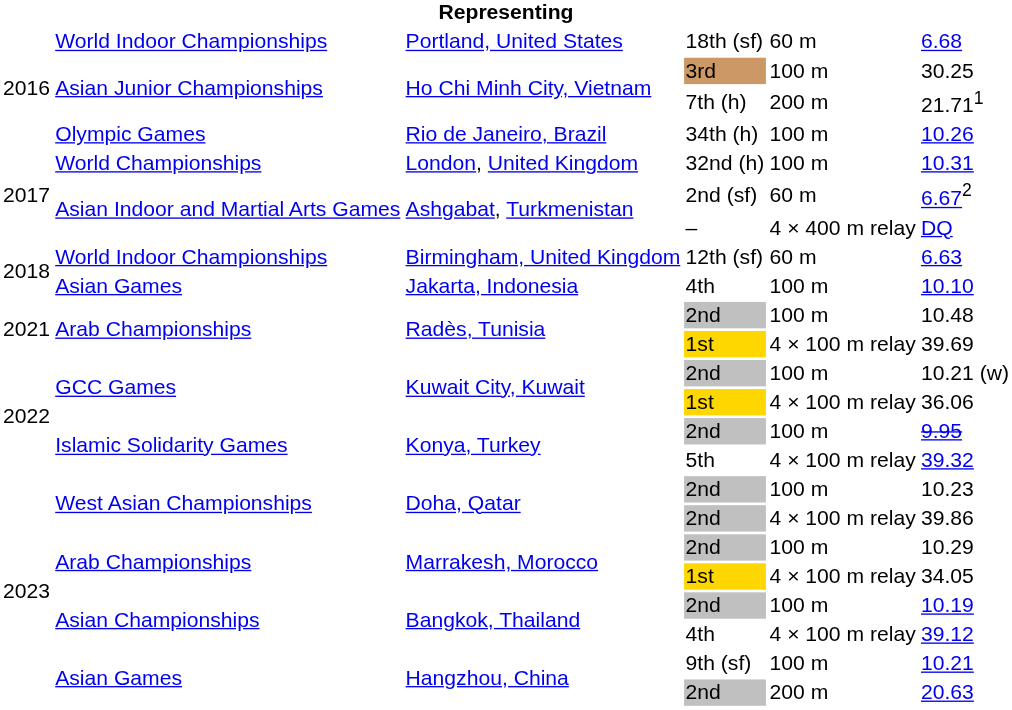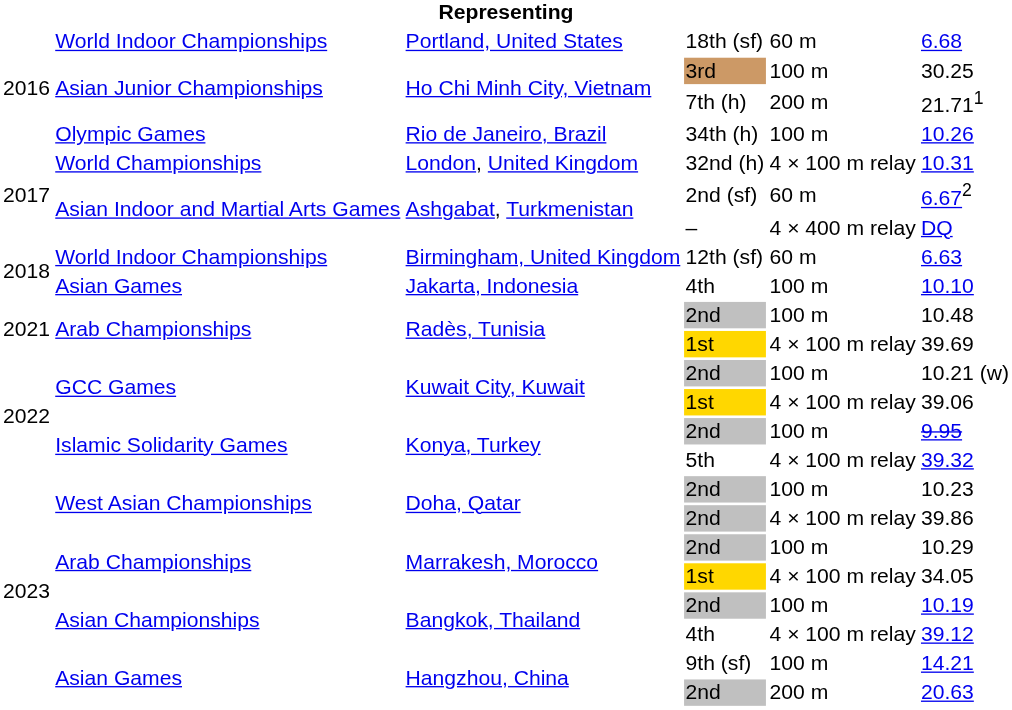London, United Kingdom | column 5: 100 m -> 4 × 100 m relay
Kuwait City, Kuwait / 1st | column 6: 36.06 -> 39.06
Hangzhou, China / 9th (sf) | column 6: 10.21 -> 14.21
